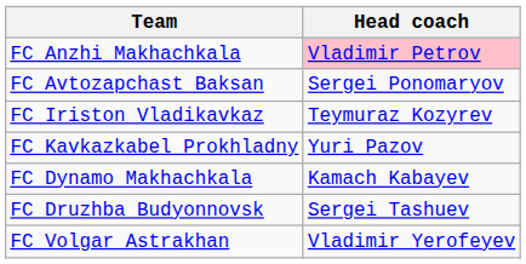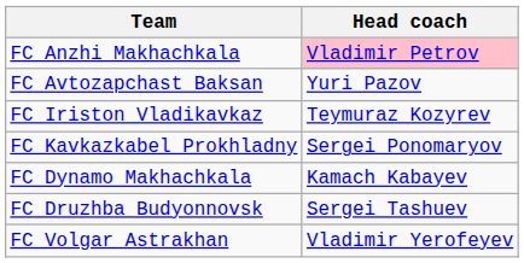FC Avtozapchast Baksan | Head coach: Sergei Ponomaryov -> Yuri Pazov
FC Kavkazkabel Prokhladny | Head coach: Yuri Pazov -> Sergei Ponomaryov
